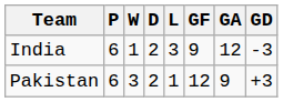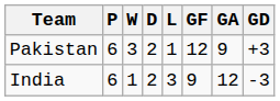rows swapped: Pakistan <-> India
